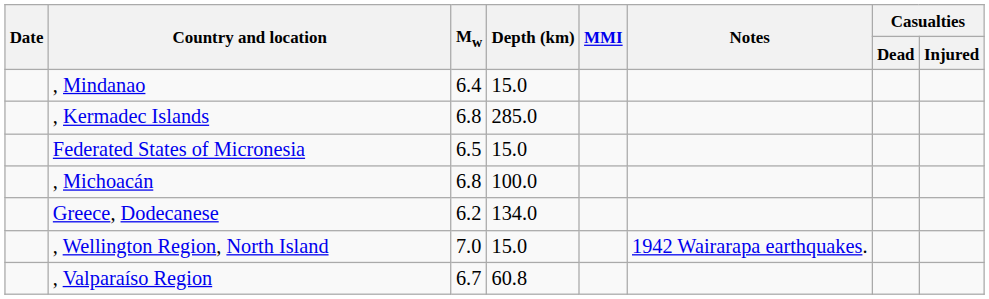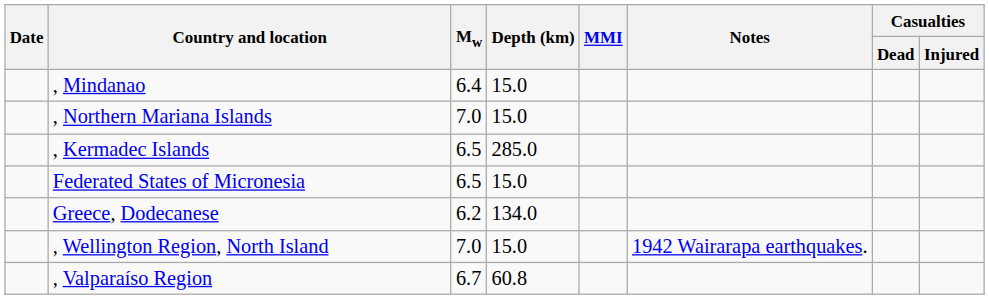+ row: , Northern Mariana Islands | 7.0 | 15.0
, Kermadec Islands | Mw: 6.8 -> 6.5
- row: , Michoacán | 6.8 | 100.0
